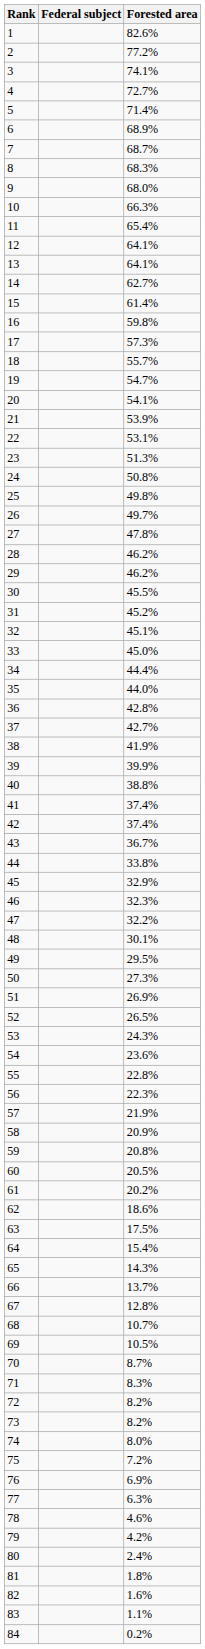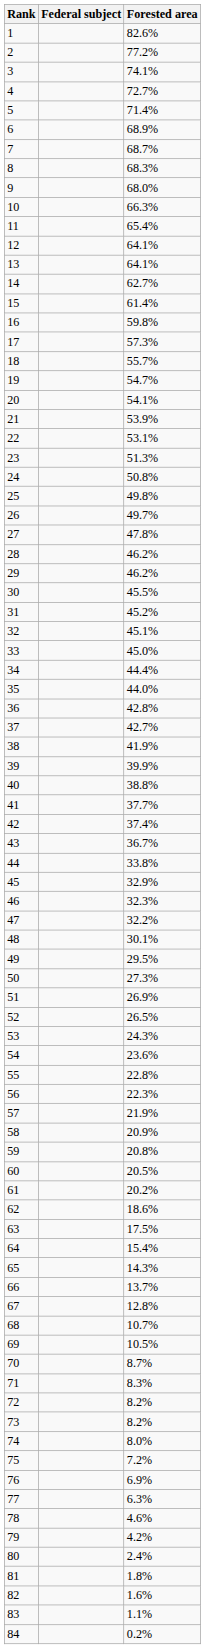41 | Forested area: 37.4% -> 37.7%
